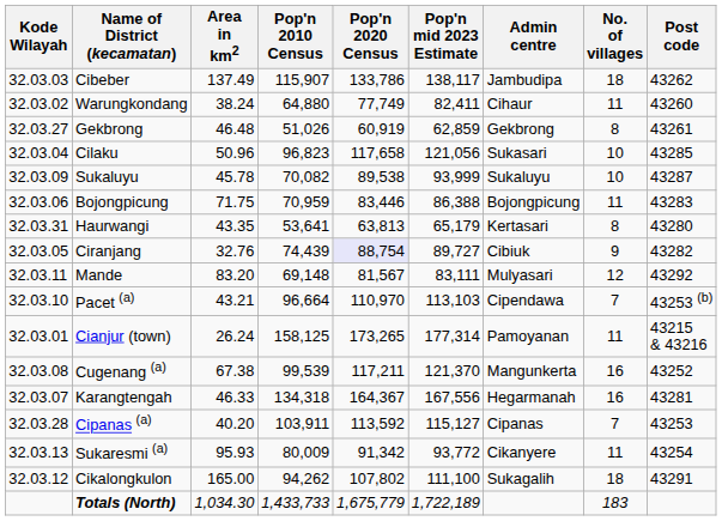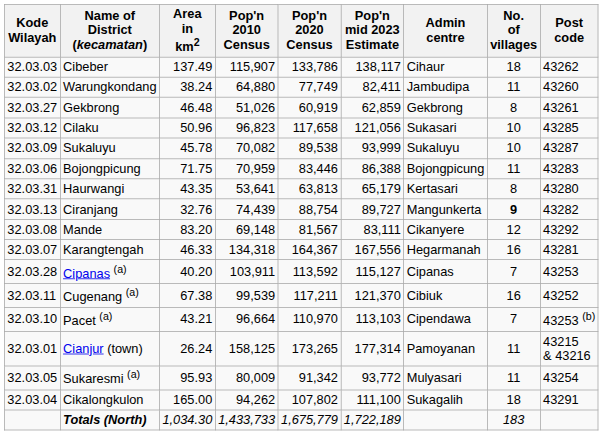Cibeber | Admin centre: Jambudipa -> Cihaur
Warungkondang | Admin centre: Cihaur -> Jambudipa
Cilaku | Kode Wilayah: 32.03.04 -> 32.03.12
Ciranjang | Kode Wilayah: 32.03.05 -> 32.03.13
Ciranjang | Pop'n 2020 Census: lavender background -> no background
Ciranjang | Admin centre: Cibiuk -> Mangunkerta
Ciranjang | No. of villages: normal -> bold
Mande | Kode Wilayah: 32.03.11 -> 32.03.08
Mande | Admin centre: Mulyasari -> Cikanyere
rows swapped: Karangtengah <-> Pacet (a)
rows swapped: Cianjur (town) <-> Cipanas (a)
Cugenang (a) | Kode Wilayah: 32.03.08 -> 32.03.11
Cugenang (a) | Admin centre: Mangunkerta -> Cibiuk
Sukaresmi (a) | Kode Wilayah: 32.03.13 -> 32.03.05
Sukaresmi (a) | Admin centre: Cikanyere -> Mulyasari
Cikalongkulon | Kode Wilayah: 32.03.12 -> 32.03.04
